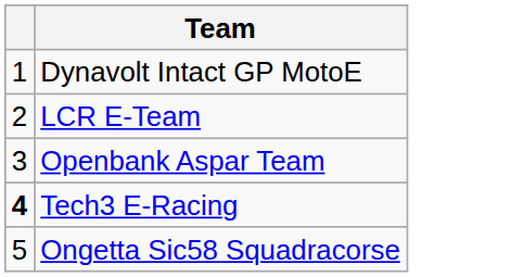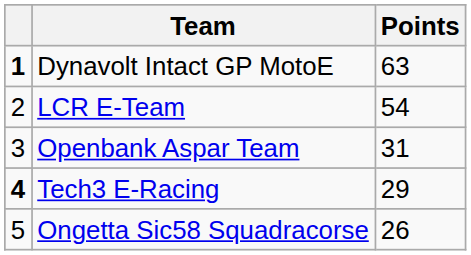+ column: Points | 63 | 54 | 31 | 29 | 26
Dynavolt Intact GP MotoE | column 1: normal -> bold
